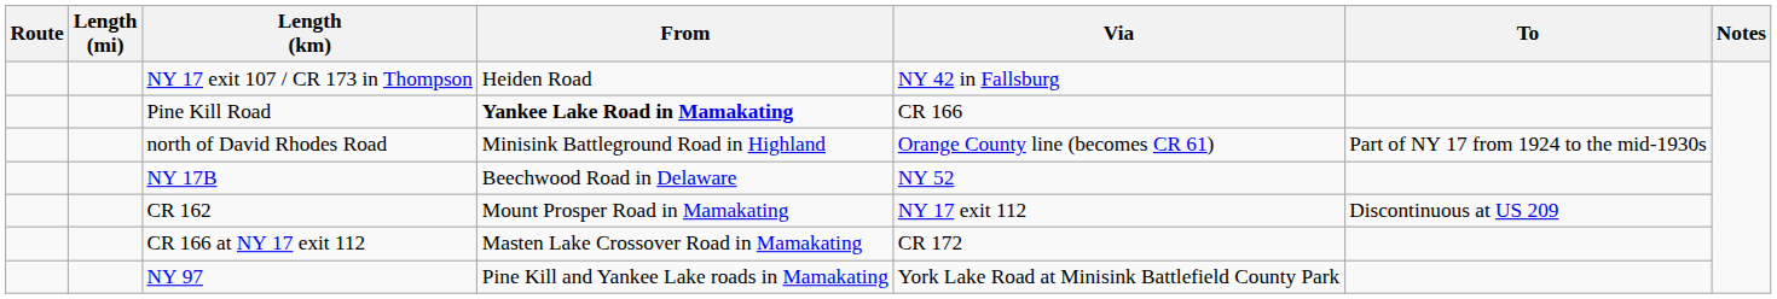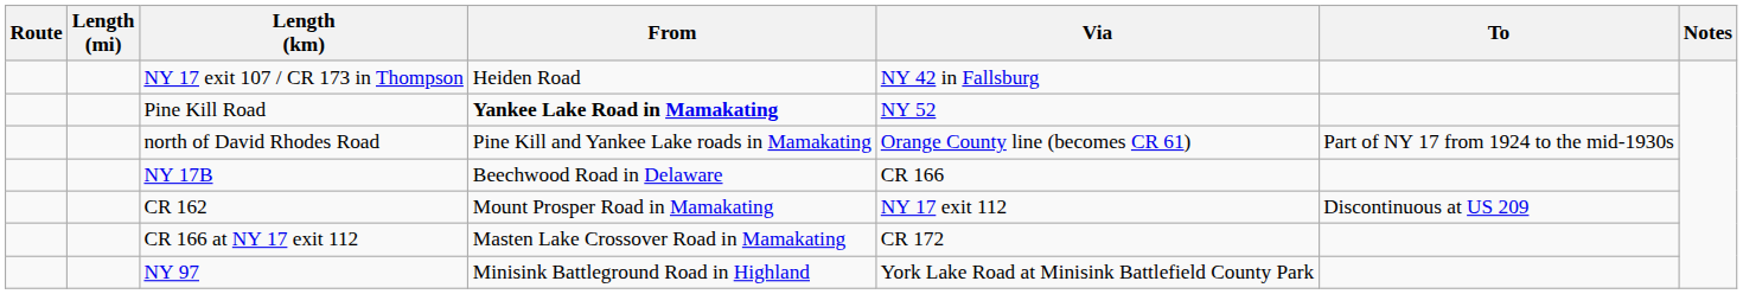Pine Kill Road | Via: CR 166 -> NY 52
north of David Rhodes Road | From: Minisink Battleground Road in Highland -> Pine Kill and Yankee Lake roads in Mamakating
NY 17B | Via: NY 52 -> CR 166
NY 97 | From: Pine Kill and Yankee Lake roads in Mamakating -> Minisink Battleground Road in Highland
